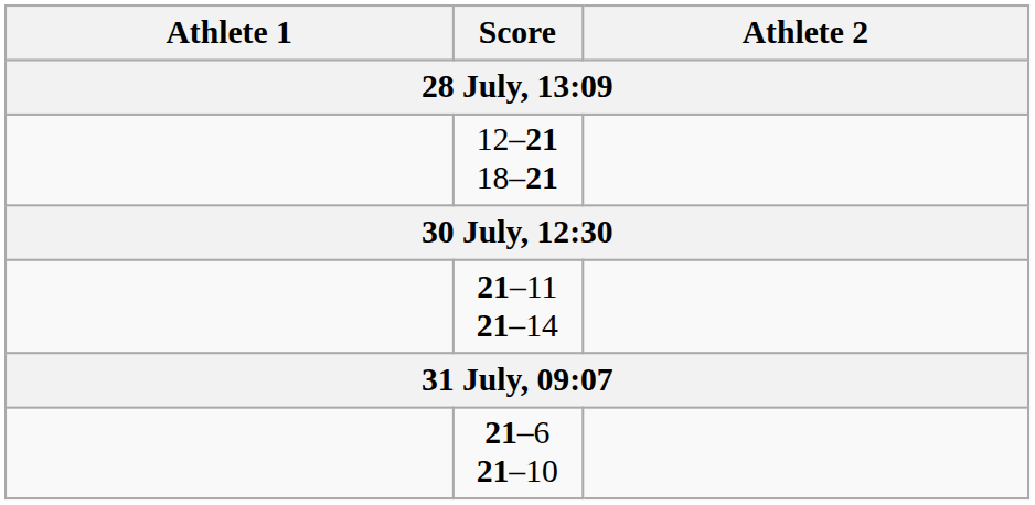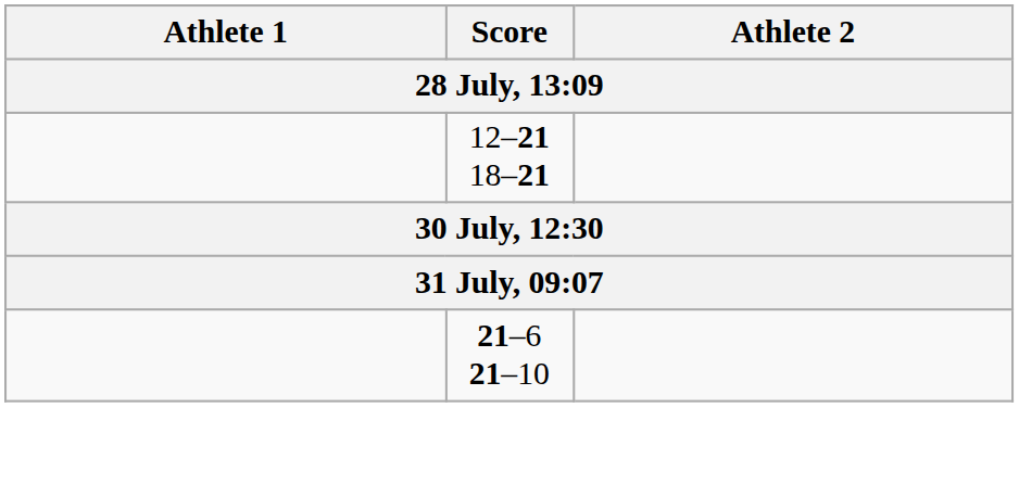- row: 21–11 21–14
